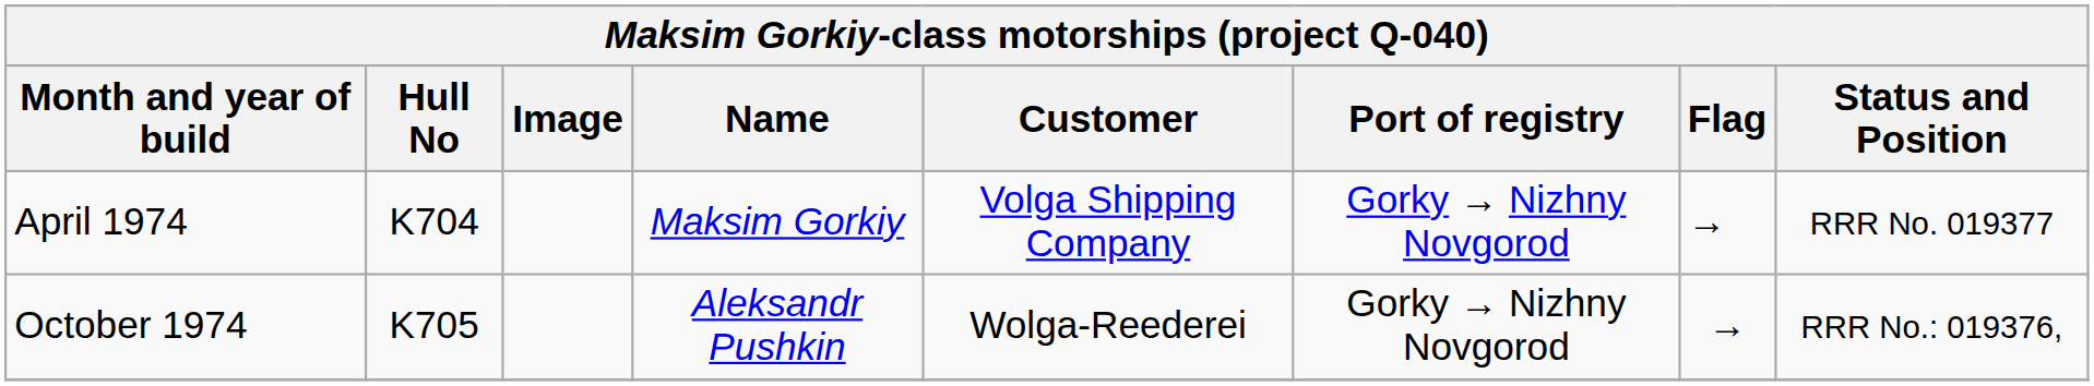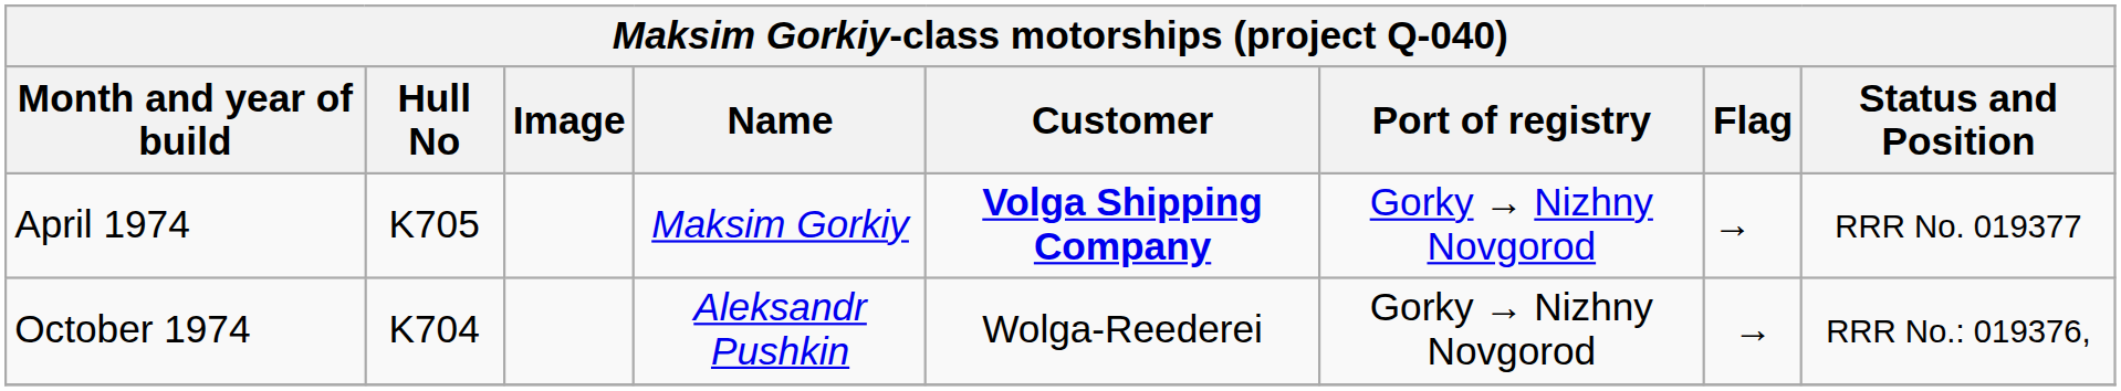April 1974 | Hull No: K704 -> K705
April 1974 | Customer: normal -> bold
October 1974 | Hull No: K705 -> K704
